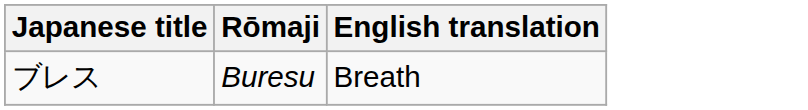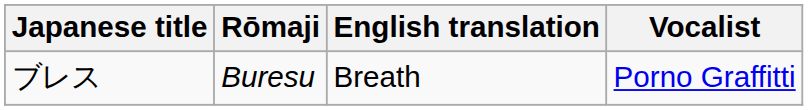+ column: Vocalist | Porno Graffitti
